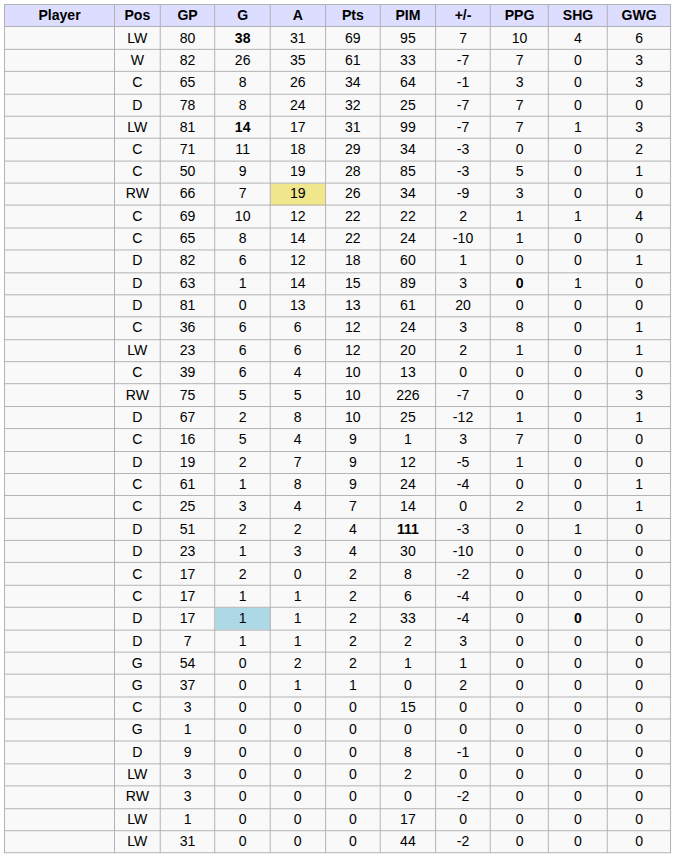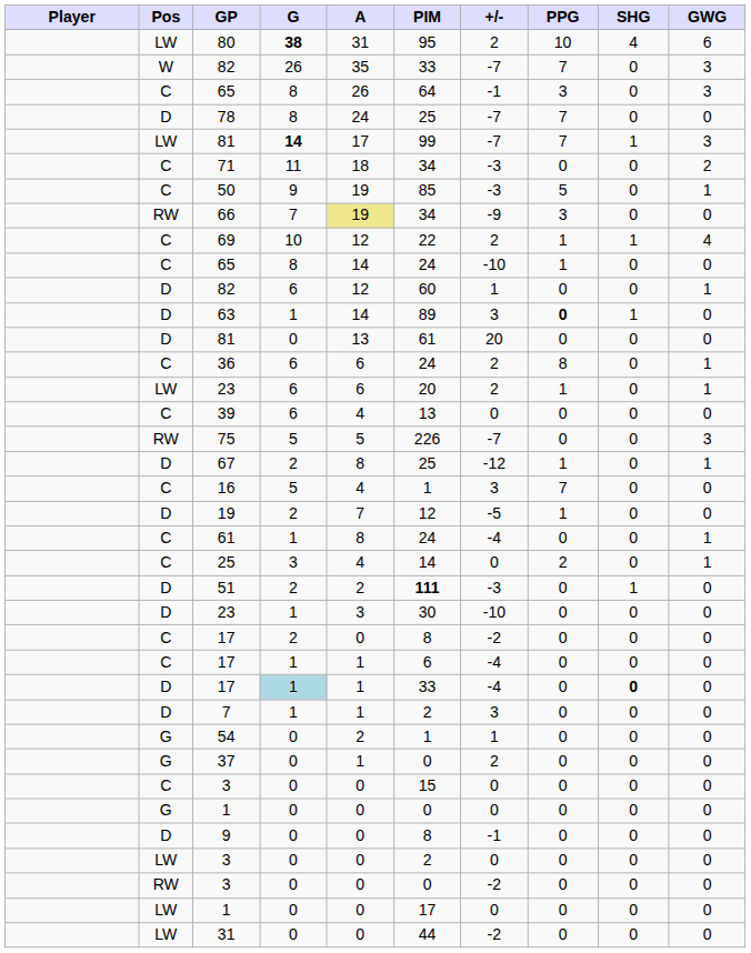- column: Pts | 69 | 61 | 34 | 32 | 31 | 29 | 28 | 26 | 22 | 22 | 18 | 15 | 13 | 12 | 12 | 10 | 10 | 10 | 9 | 9 | 9 | 7 | 4 | 4 | 2 | 2 | 2 | 2 | 2 | 1 | 0 | 0 | 0 | 0 | 0 | 0 | 0
80 | +/-: 7 -> 2
36 | +/-: 3 -> 2
